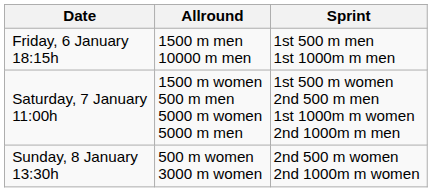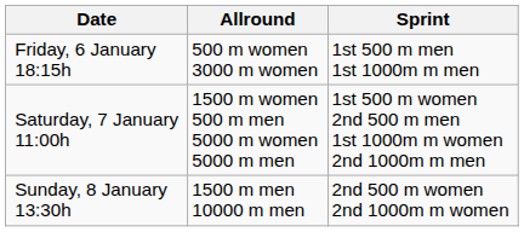Friday, 6 January 18:15h | Allround: 1500 m men 10000 m men -> 500 m women 3000 m women
Sunday, 8 January 13:30h | Allround: 500 m women 3000 m women -> 1500 m men 10000 m men
